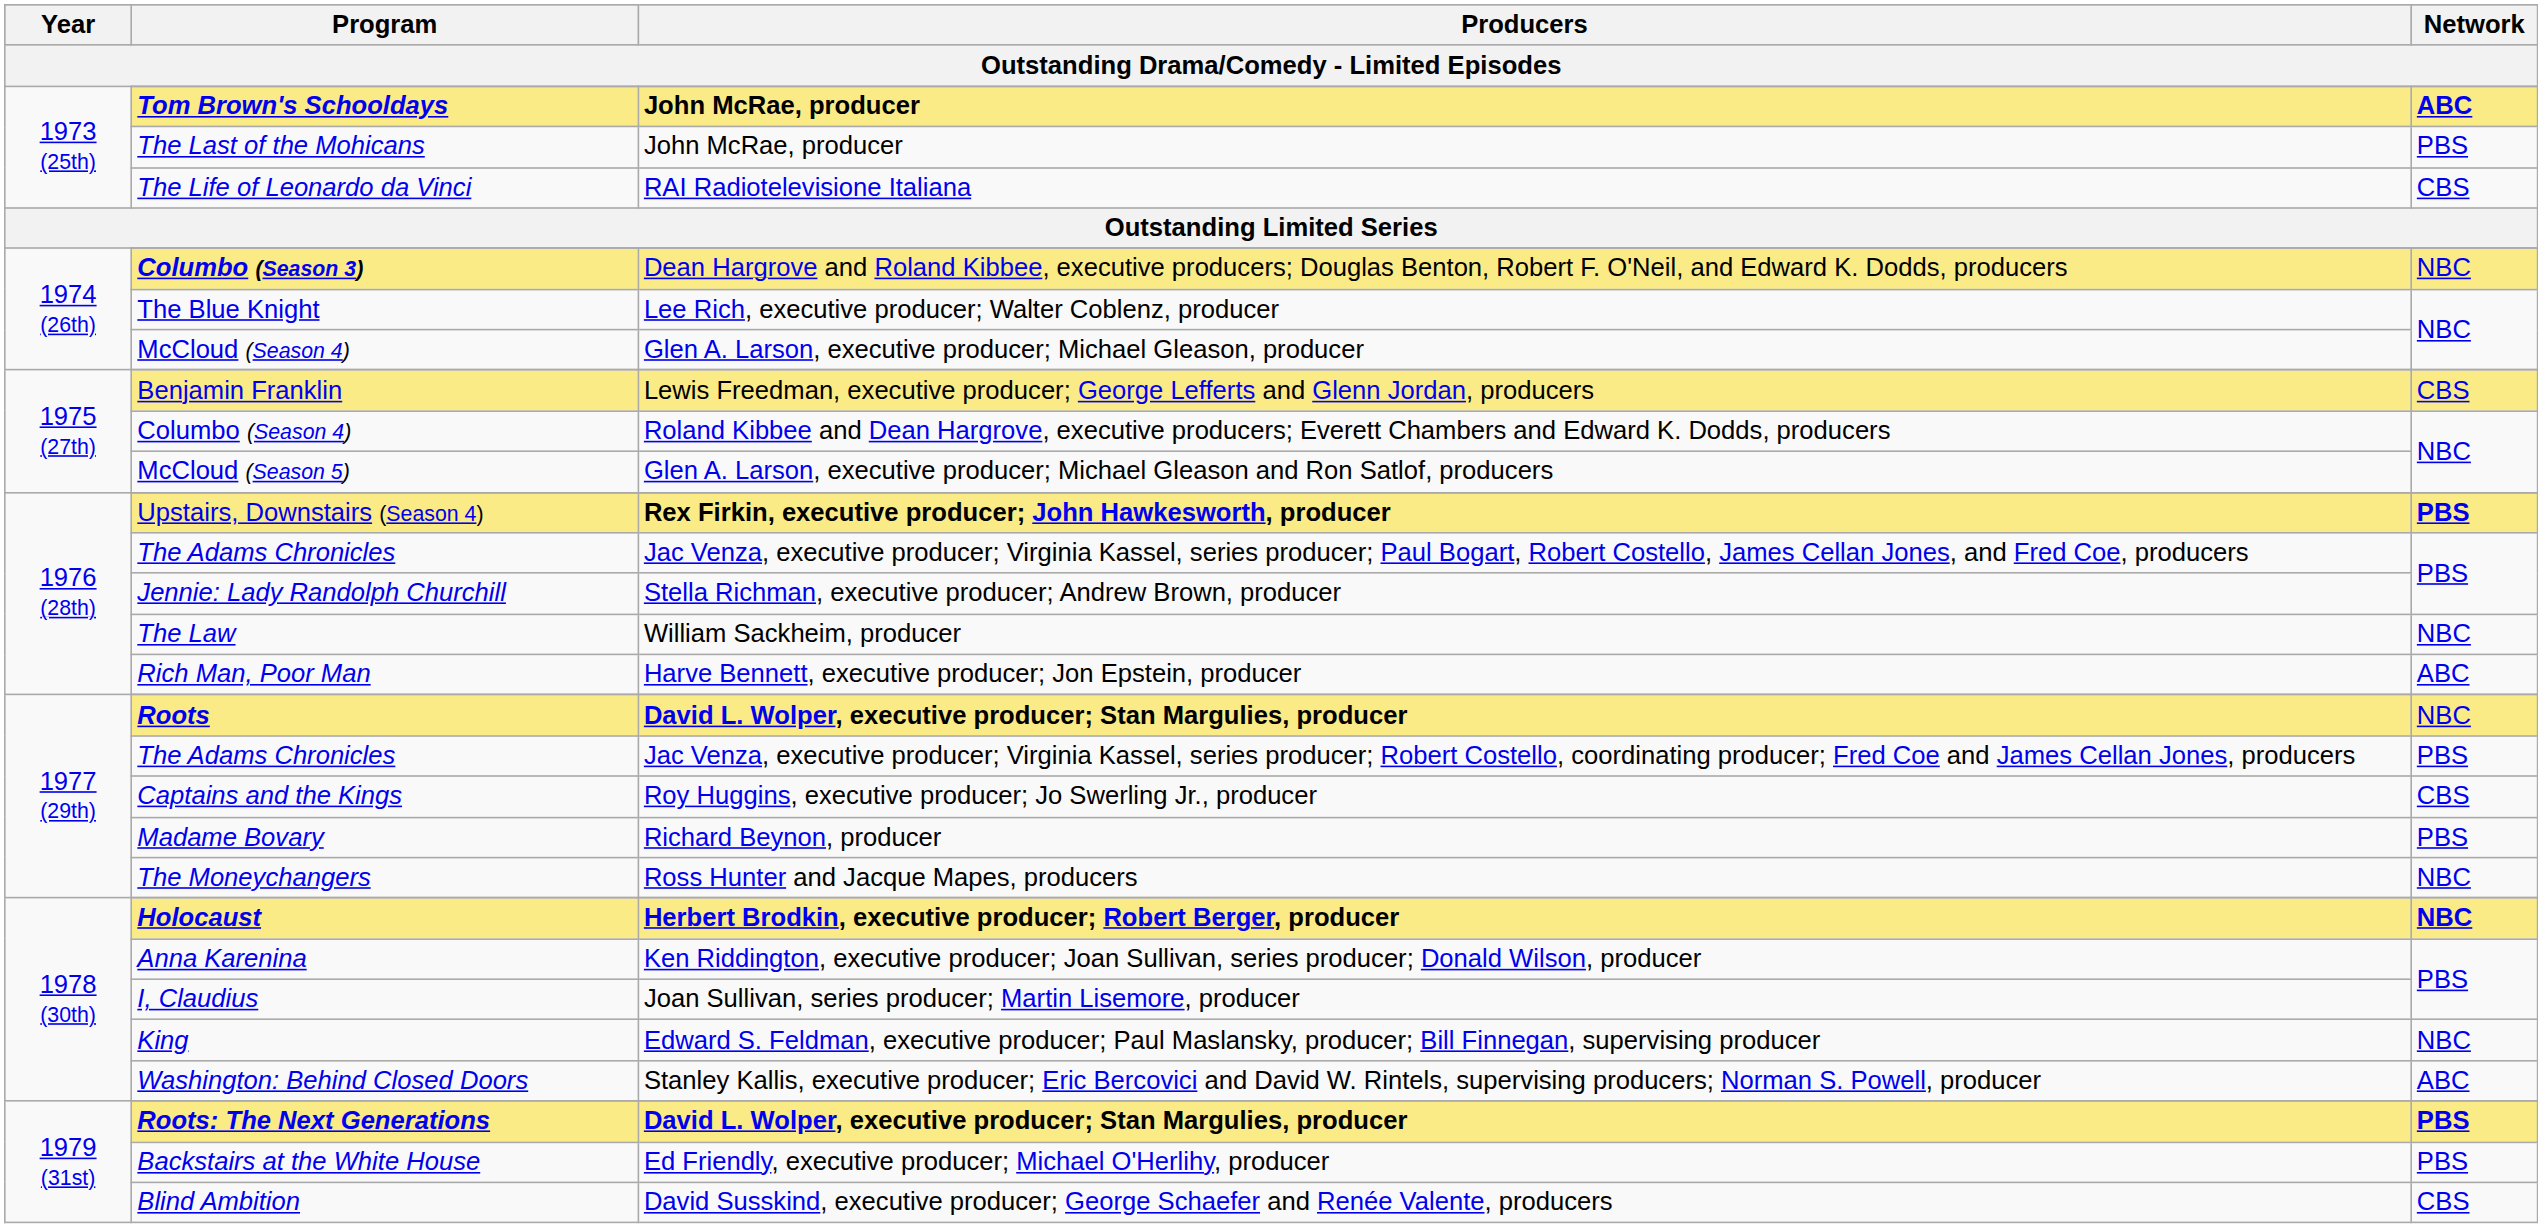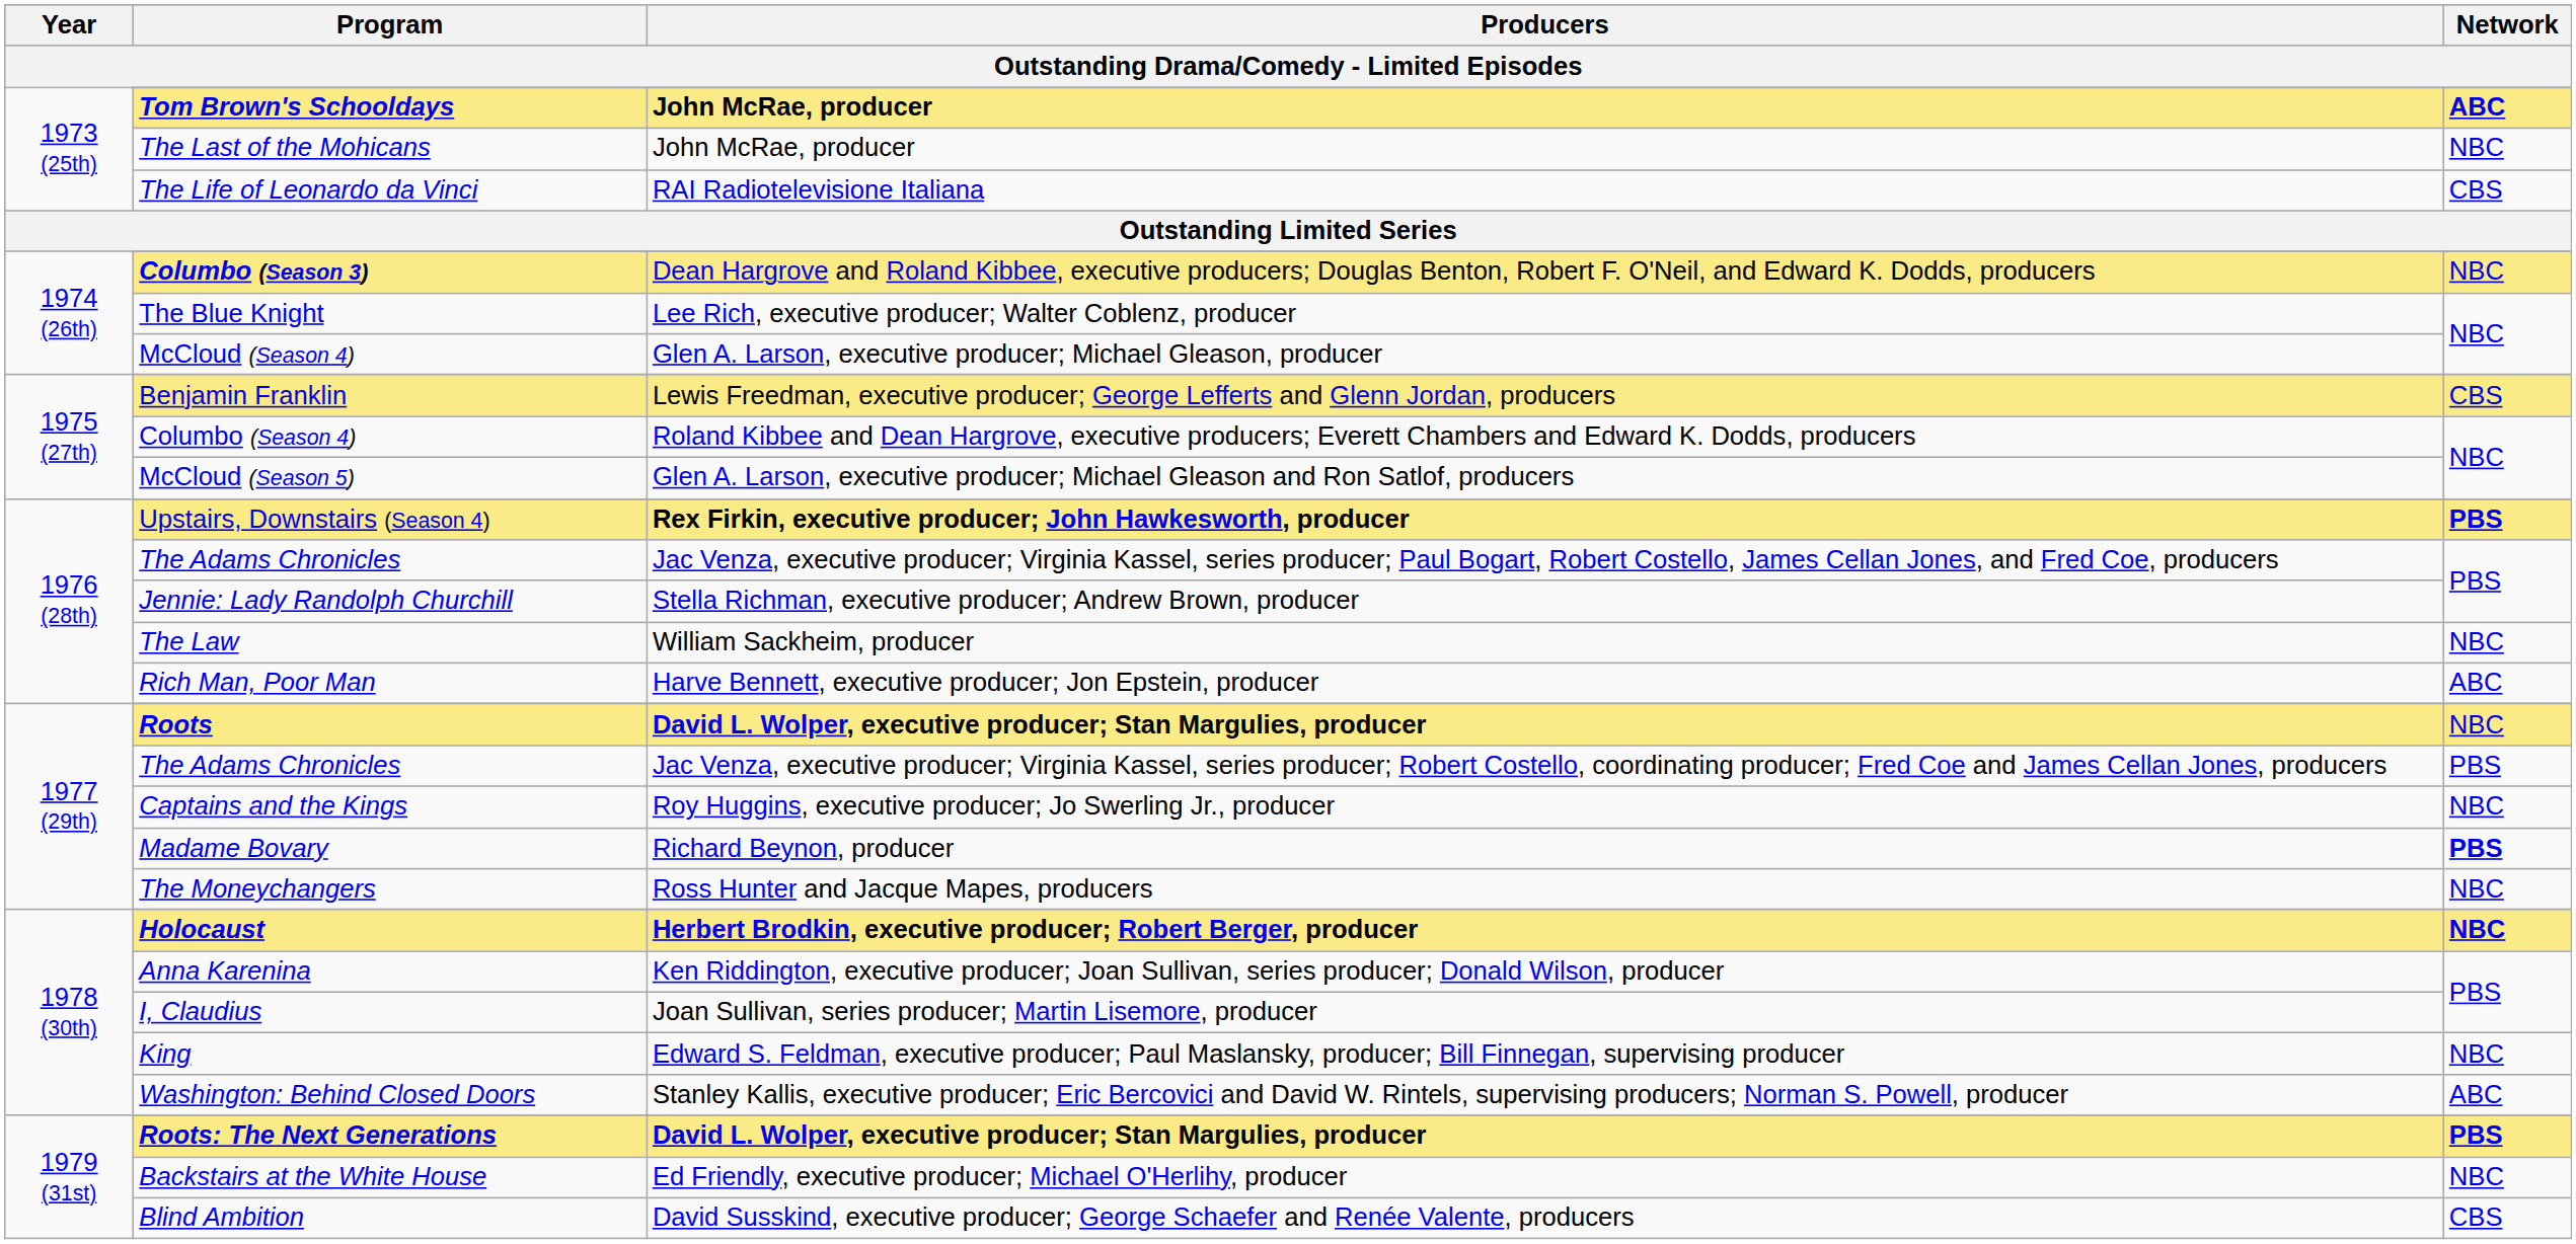The Last of the Mohicans | Network: PBS -> NBC
Captains and the Kings | Network: CBS -> NBC
Madame Bovary | Network: normal -> bold
Backstairs at the White House | Network: PBS -> NBC
